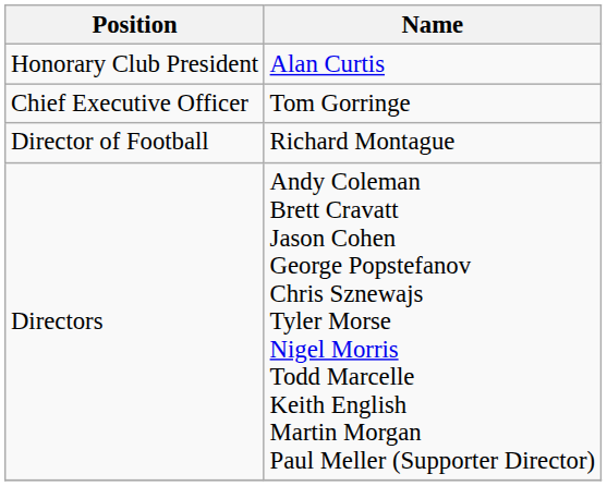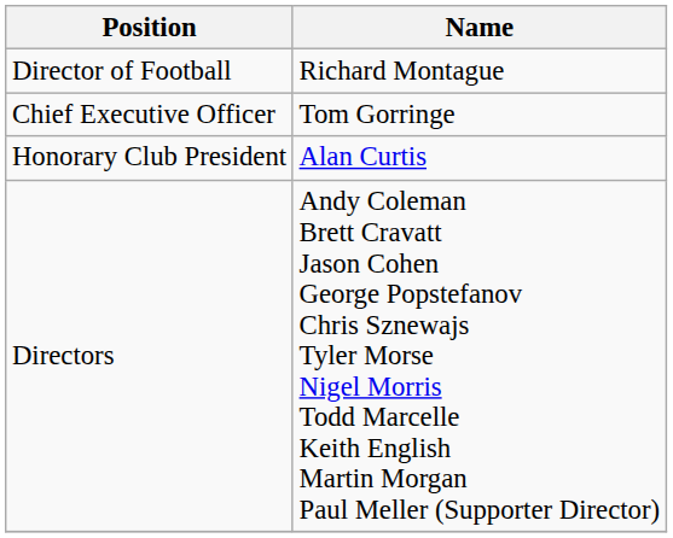rows swapped: Honorary Club President <-> Director of Football
